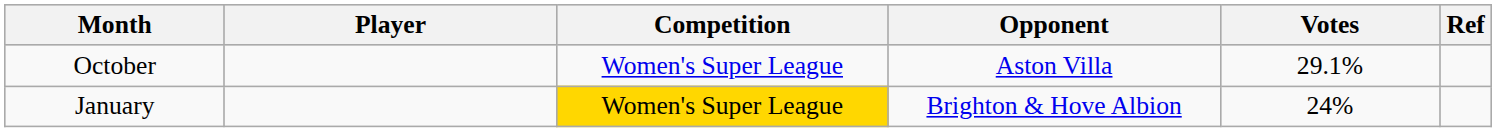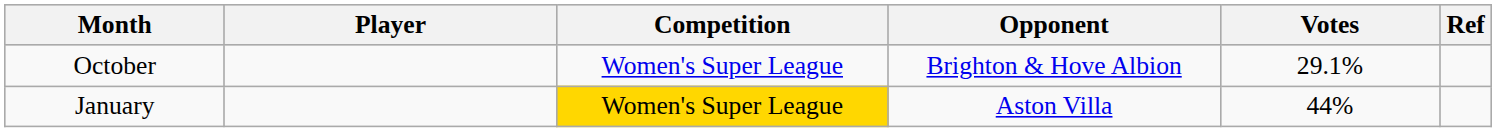October | Opponent: Aston Villa -> Brighton & Hove Albion
January | Opponent: Brighton & Hove Albion -> Aston Villa
January | Votes: 24% -> 44%
